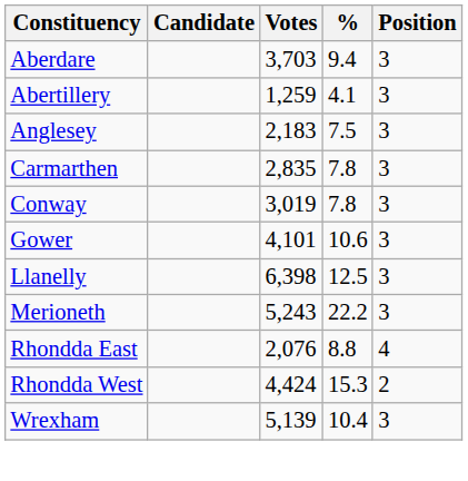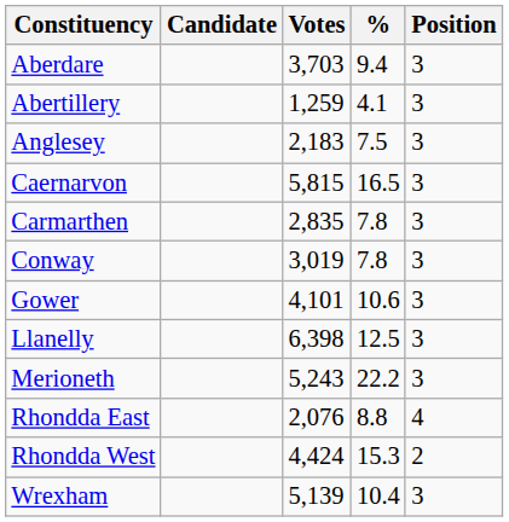+ row: Caernarvon | 5,815 | 16.5 | 3
